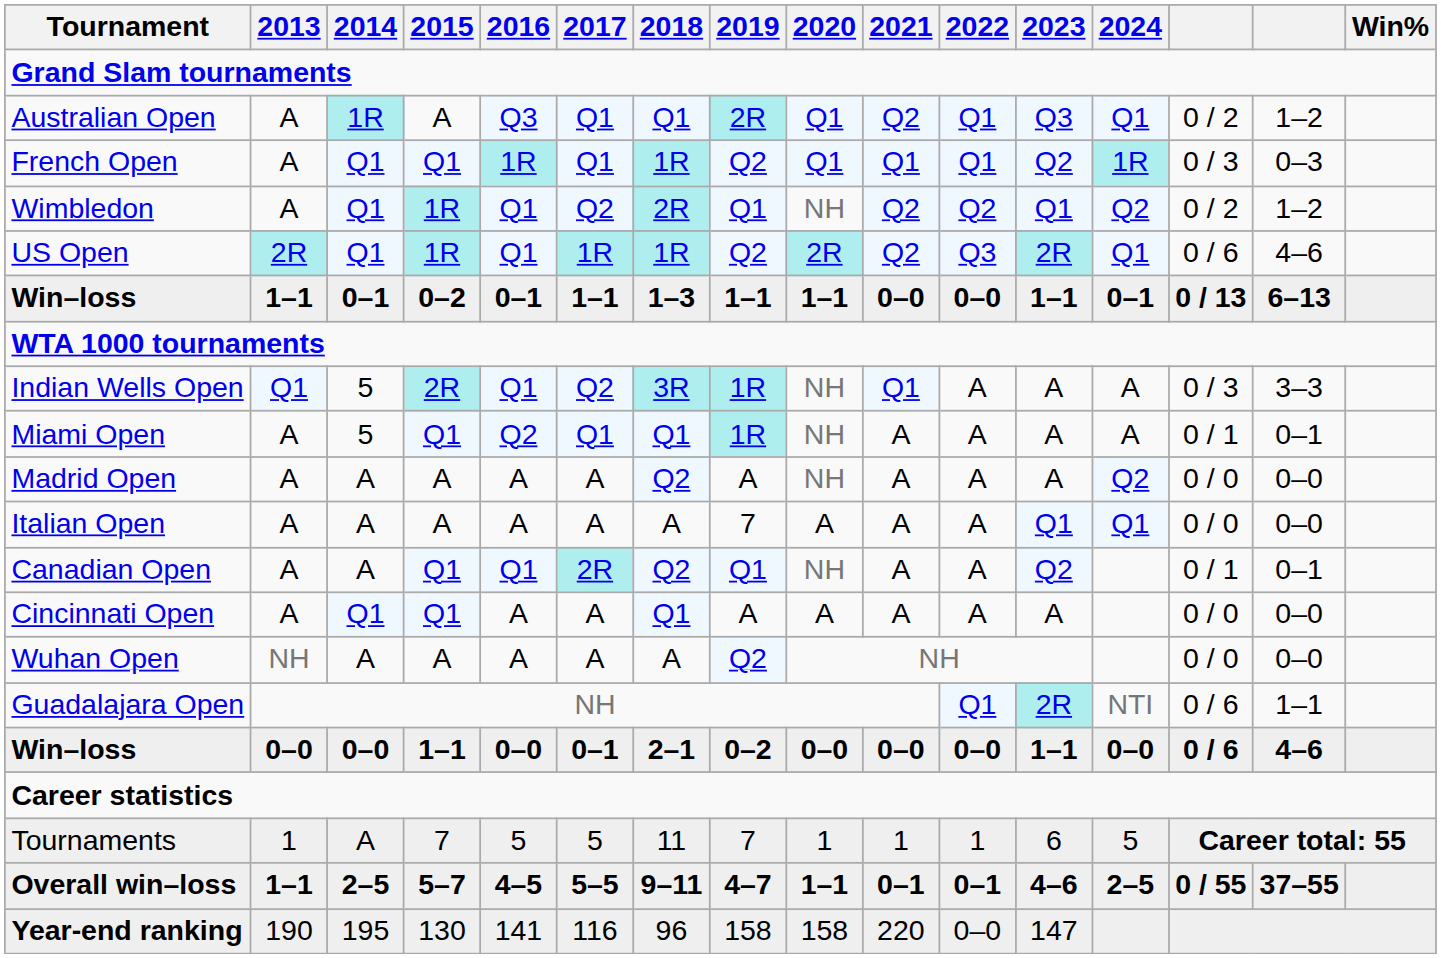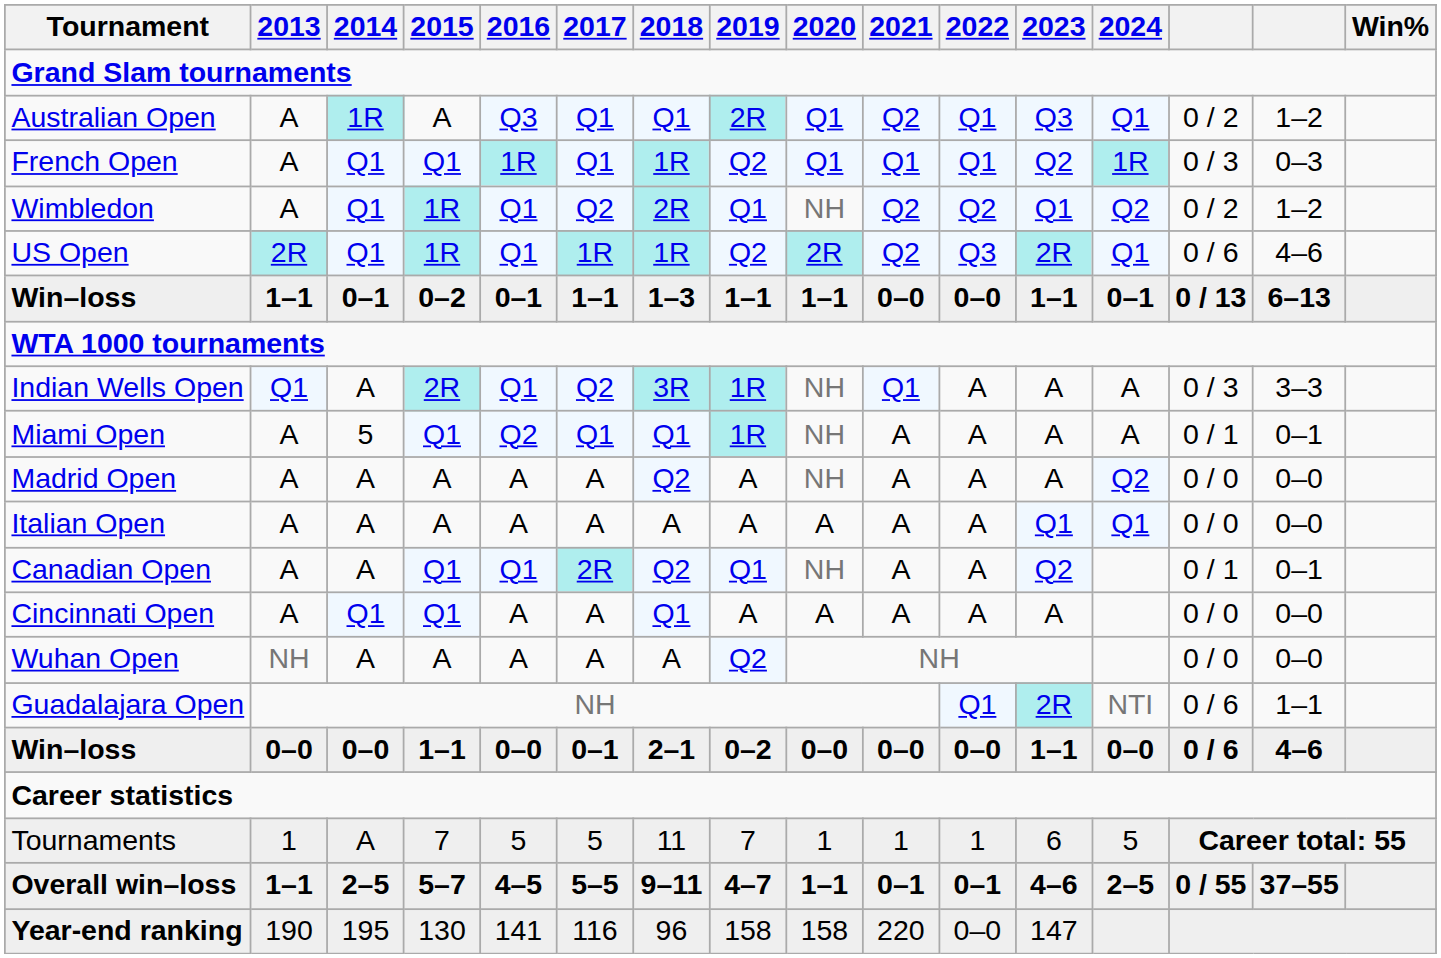Indian Wells Open | 2014: 5 -> A
Italian Open | 2019: 7 -> A
